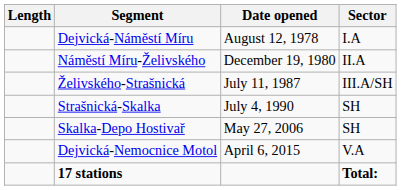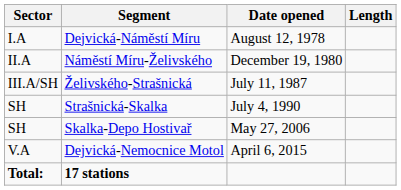columns swapped: Sector <-> Length
